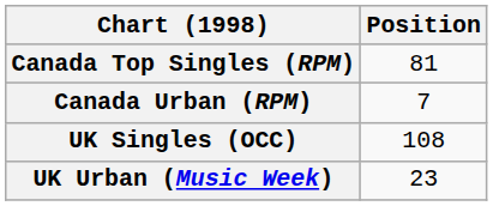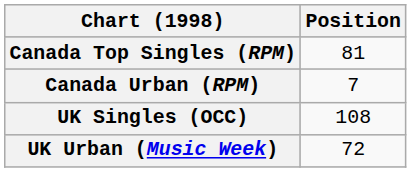UK Urban (Music Week) | Position: 23 -> 72
